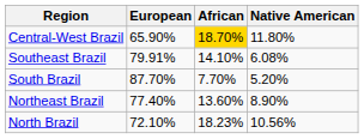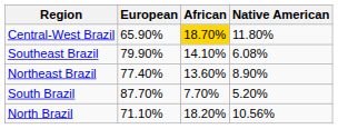Southeast Brazil | European: 79.91% -> 79.90%
rows swapped: South Brazil <-> Northeast Brazil
North Brazil | European: 72.10% -> 71.10%
North Brazil | African: 18.23% -> 18.20%
